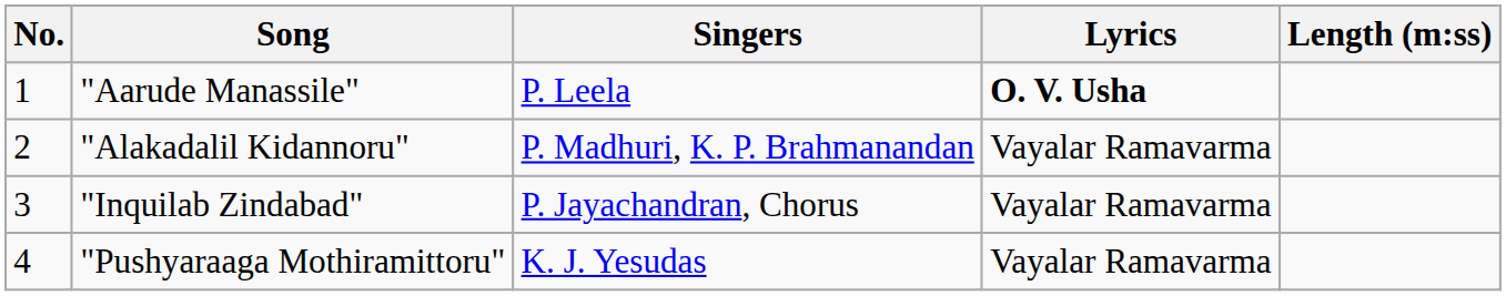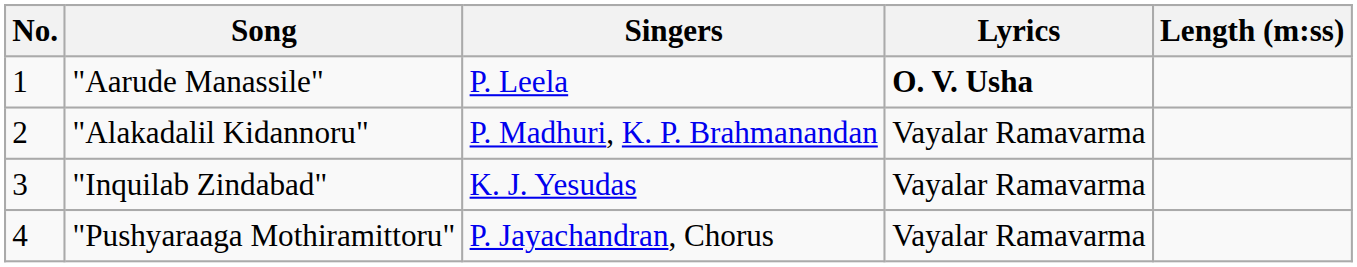"Inquilab Zindabad" | Singers: P. Jayachandran, Chorus -> K. J. Yesudas
"Pushyaraaga Mothiramittoru" | Singers: K. J. Yesudas -> P. Jayachandran, Chorus
